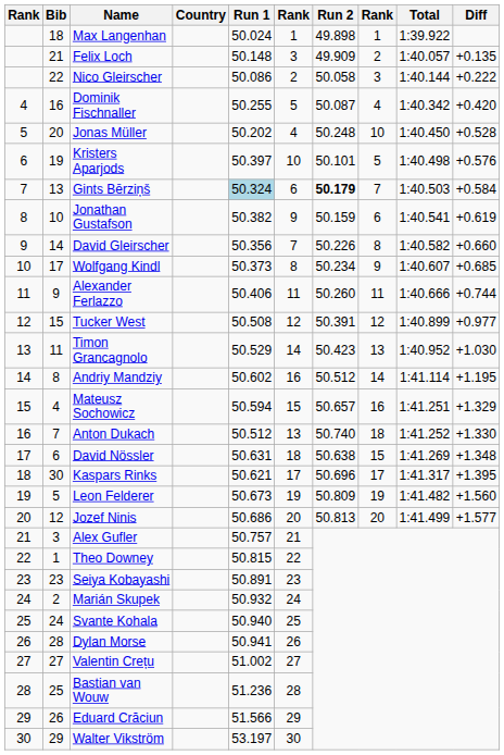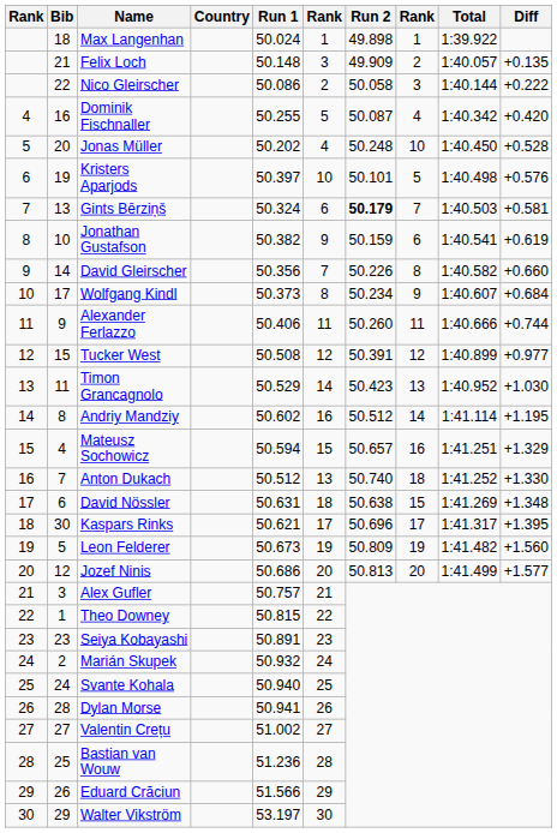Gints Bērziņš | Run 1: lightblue background -> no background
Gints Bērziņš | Diff: +0.584 -> +0.581
Wolfgang Kindl | Diff: +0.685 -> +0.684
